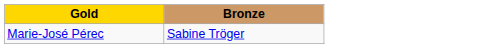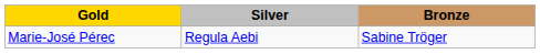+ column: Silver | Regula Aebi
